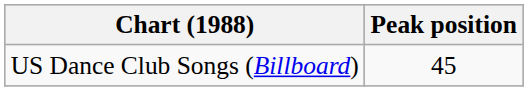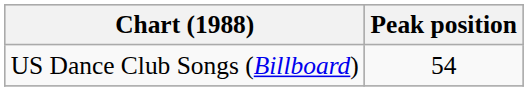US Dance Club Songs (Billboard) | Peak position: 45 -> 54
